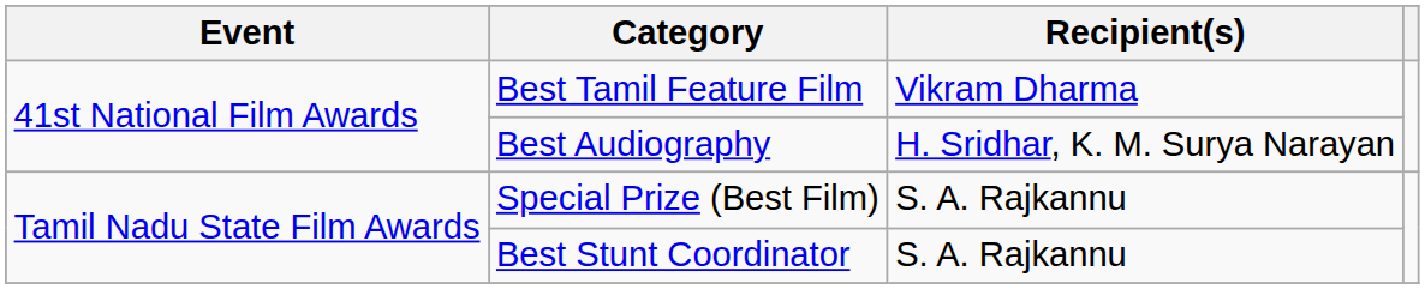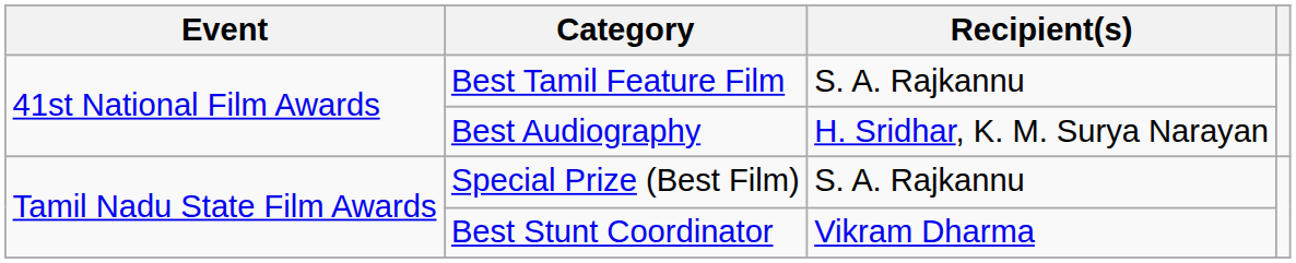Best Tamil Feature Film | Recipient(s): Vikram Dharma -> S. A. Rajkannu
Best Stunt Coordinator | Recipient(s): S. A. Rajkannu -> Vikram Dharma
